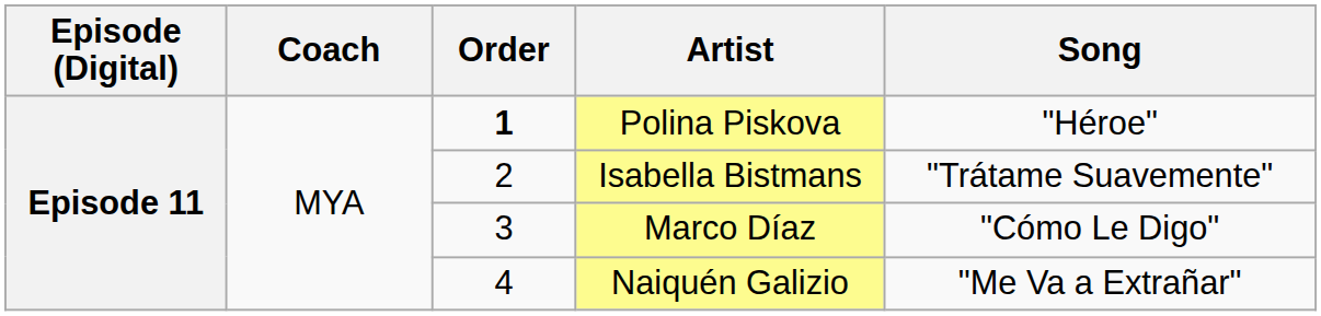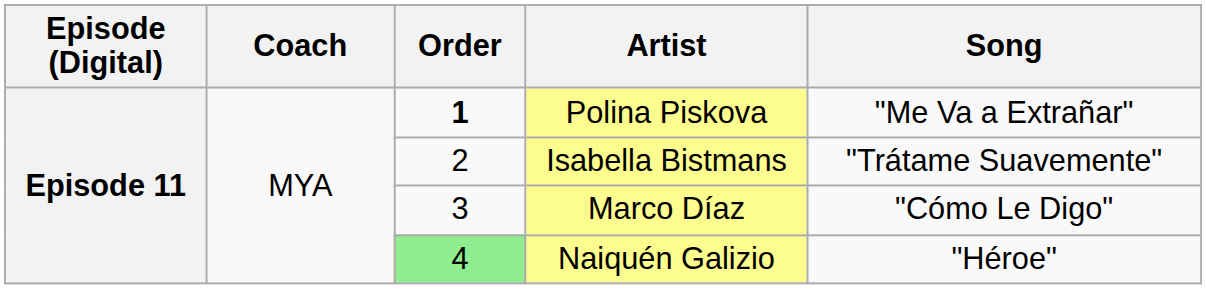Polina Piskova | Song: "Héroe" -> "Me Va a Extrañar"
Naiquén Galizio | Order: no background -> lightgreen background
Naiquén Galizio | Song: "Me Va a Extrañar" -> "Héroe"
